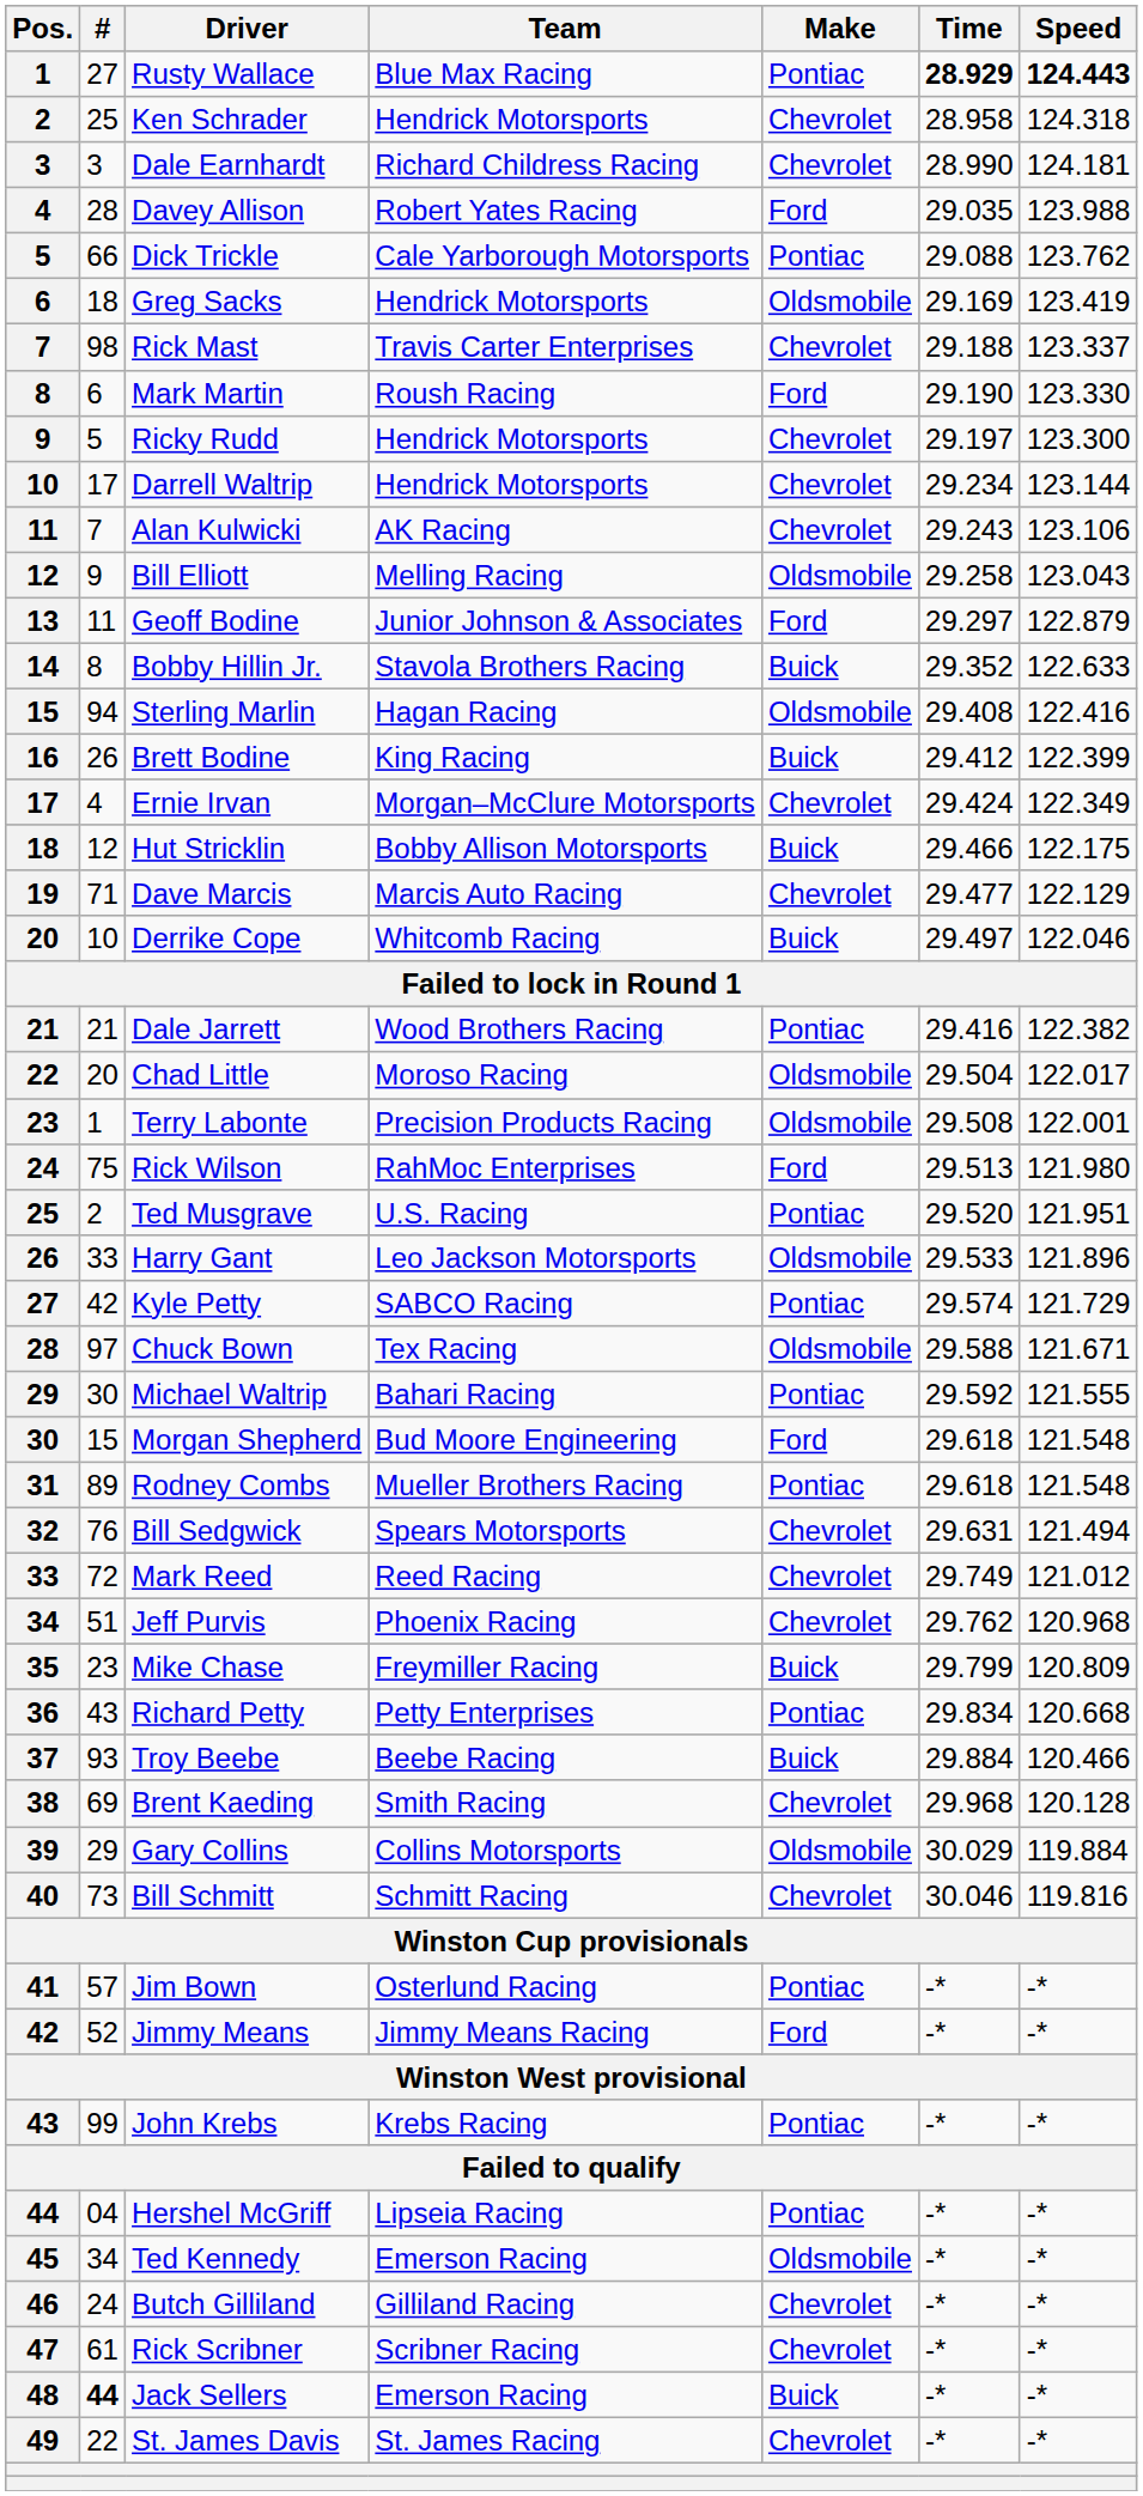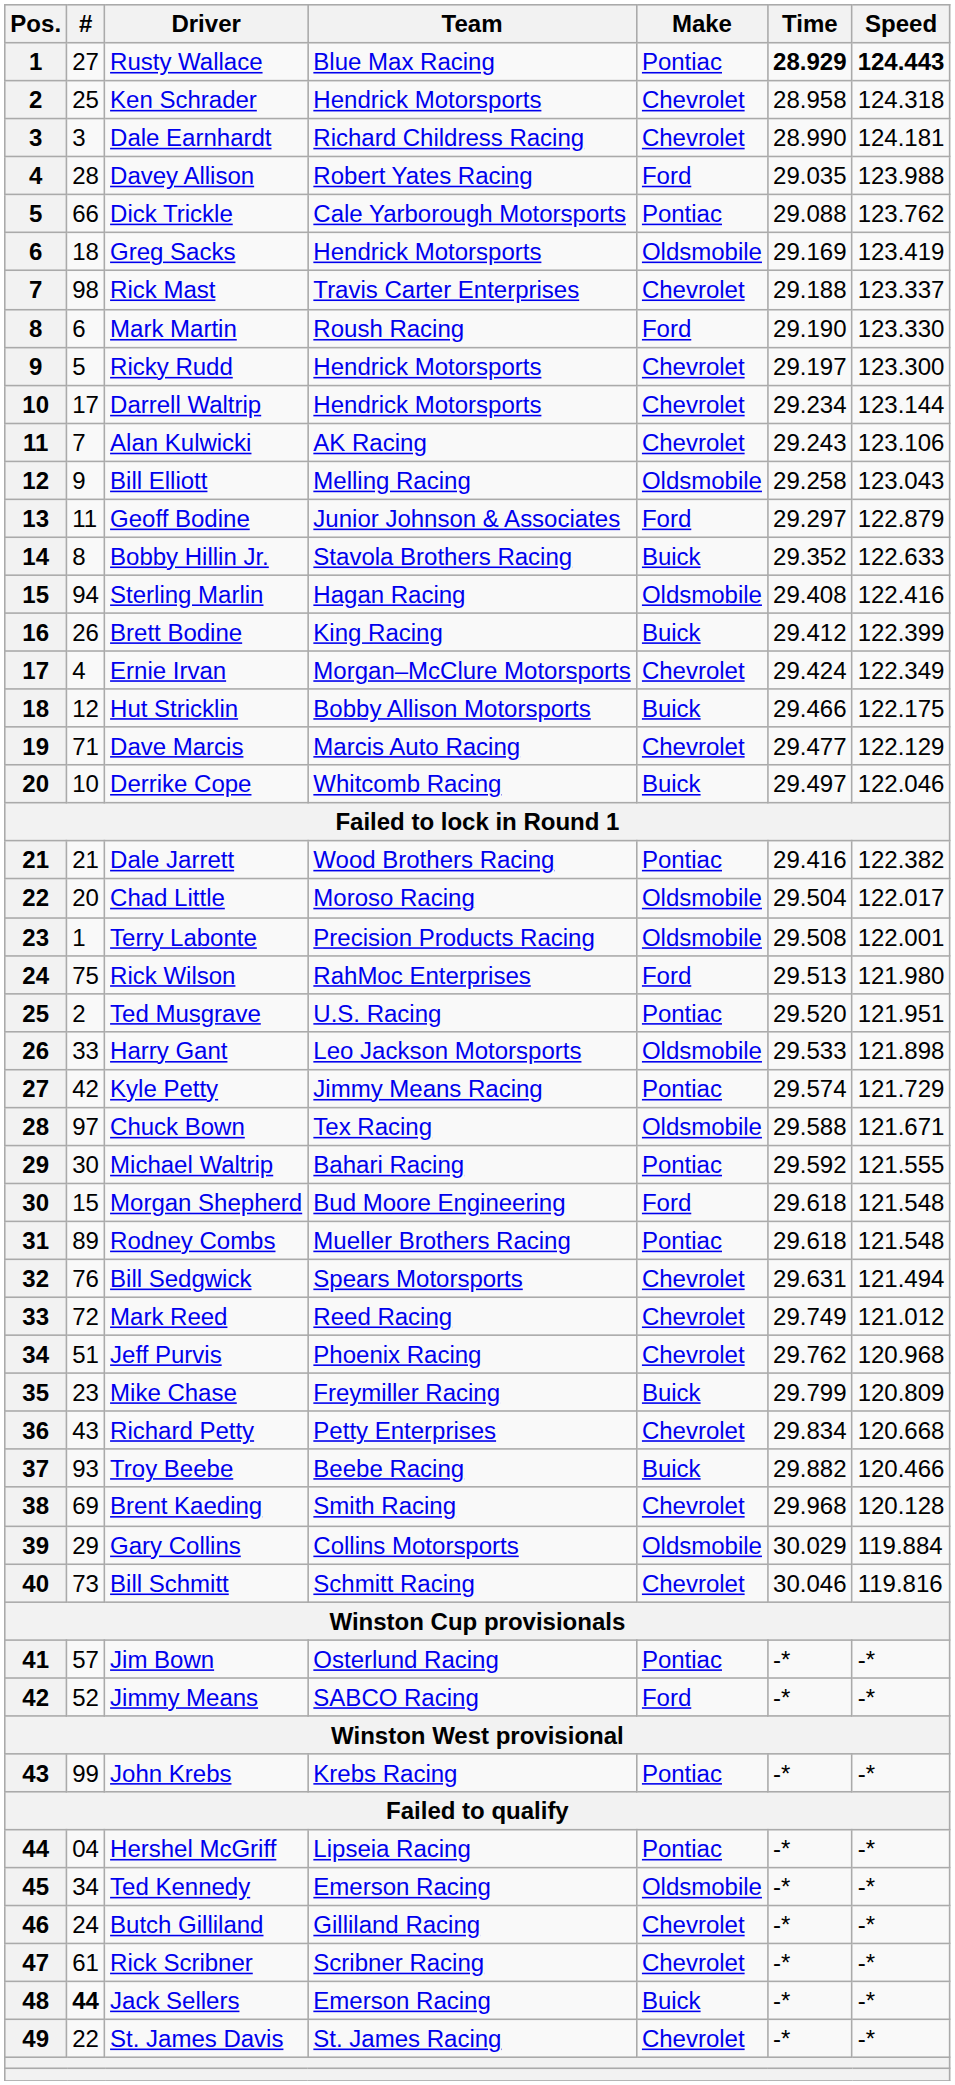Harry Gant | Speed: 121.896 -> 121.898
Kyle Petty | Team: SABCO Racing -> Jimmy Means Racing
Richard Petty | Make: Pontiac -> Chevrolet
Troy Beebe | Time: 29.884 -> 29.882
Jimmy Means | Team: Jimmy Means Racing -> SABCO Racing
